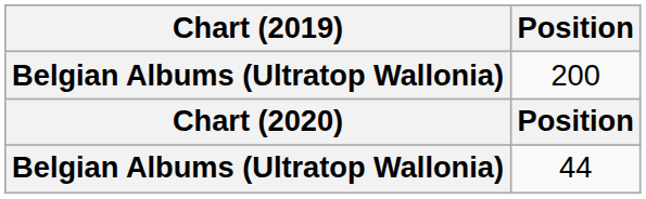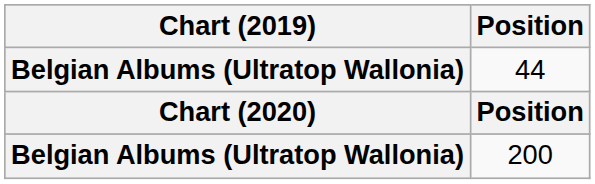rows swapped: 44 <-> 200
